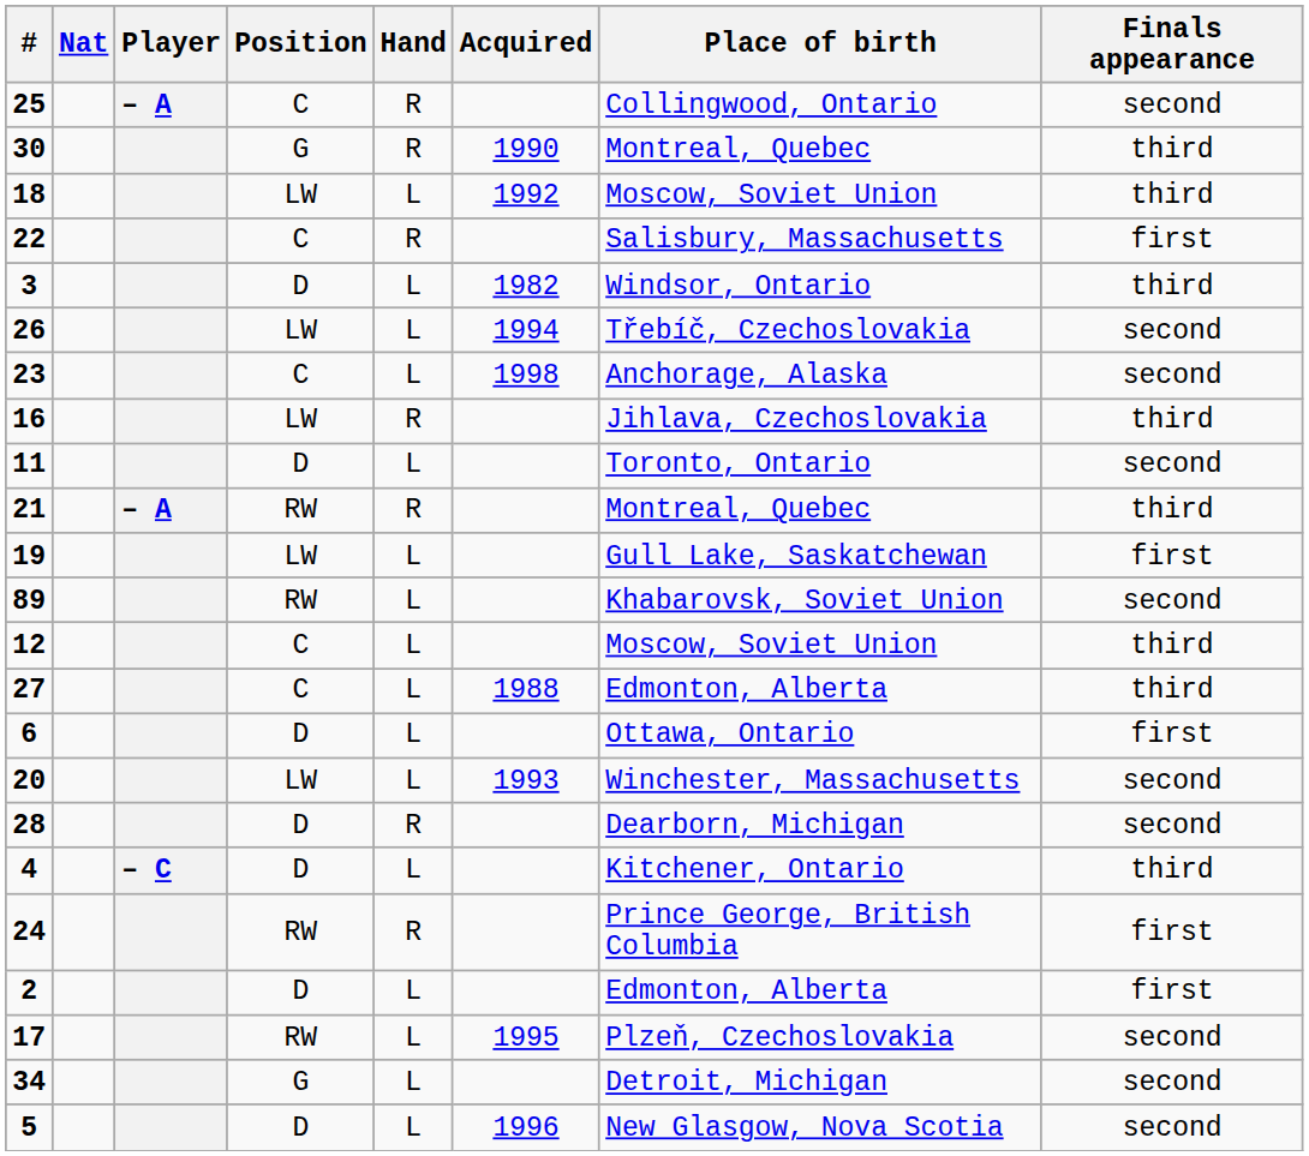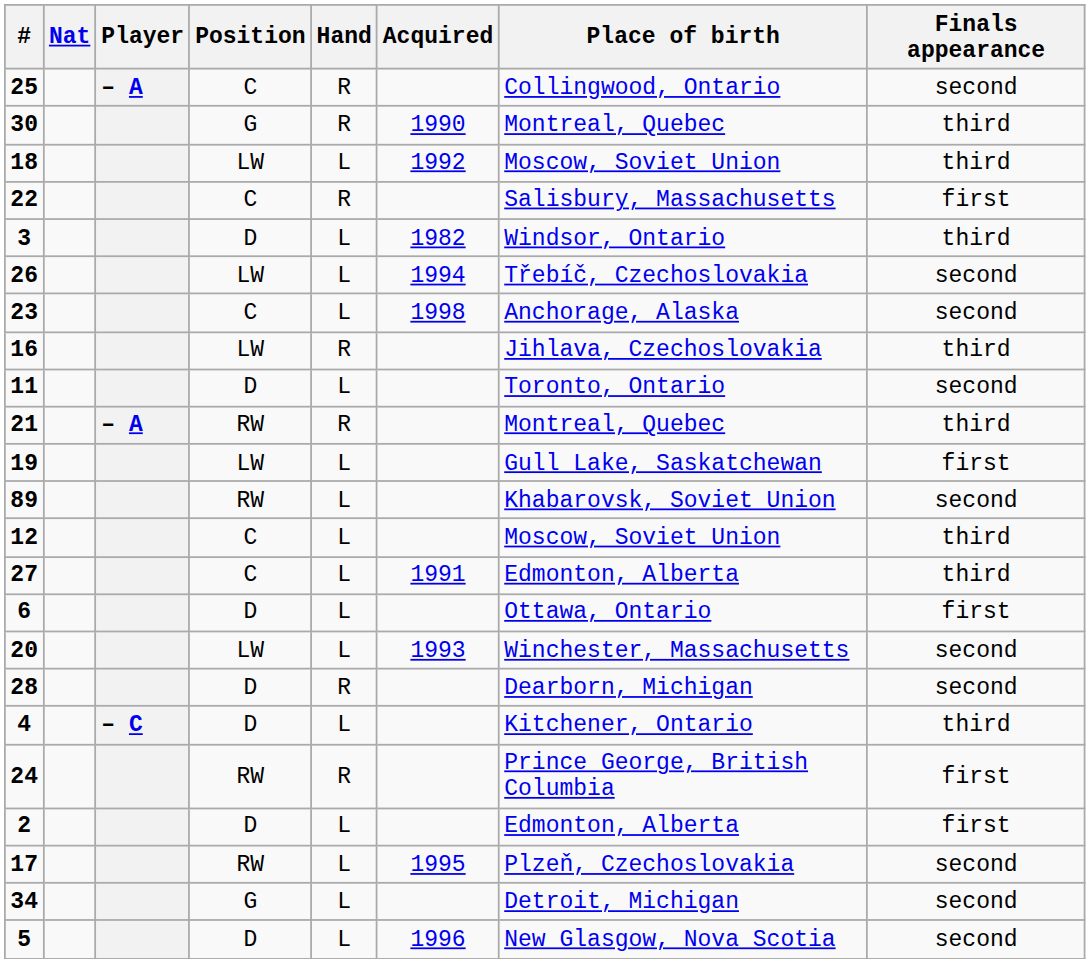27 | Acquired: 1988 -> 1991
